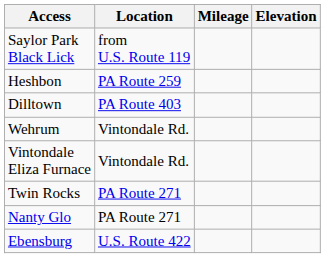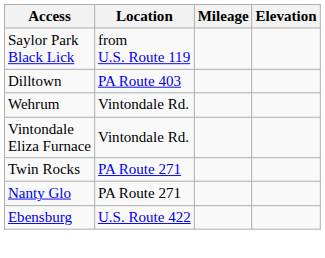- row: Heshbon | PA Route 259
